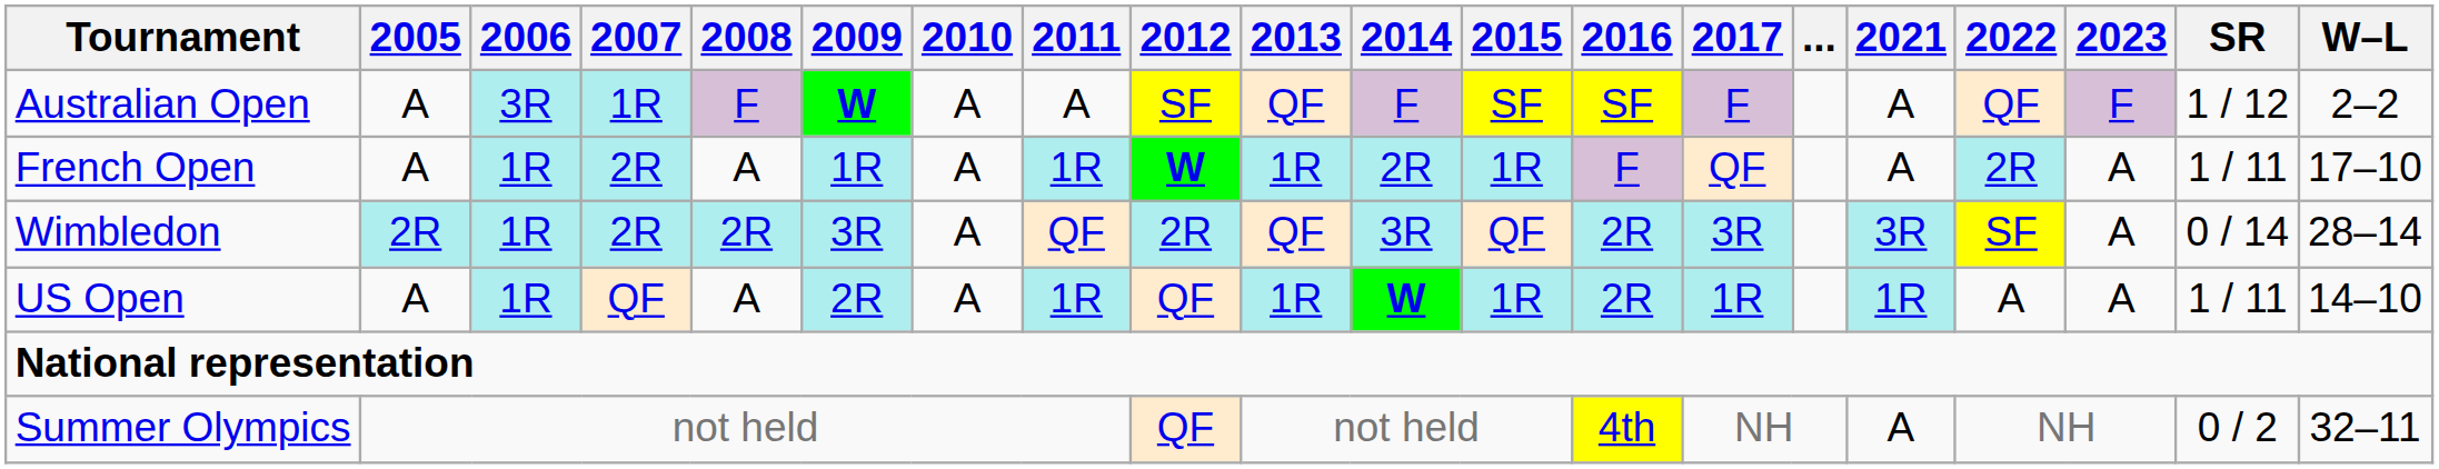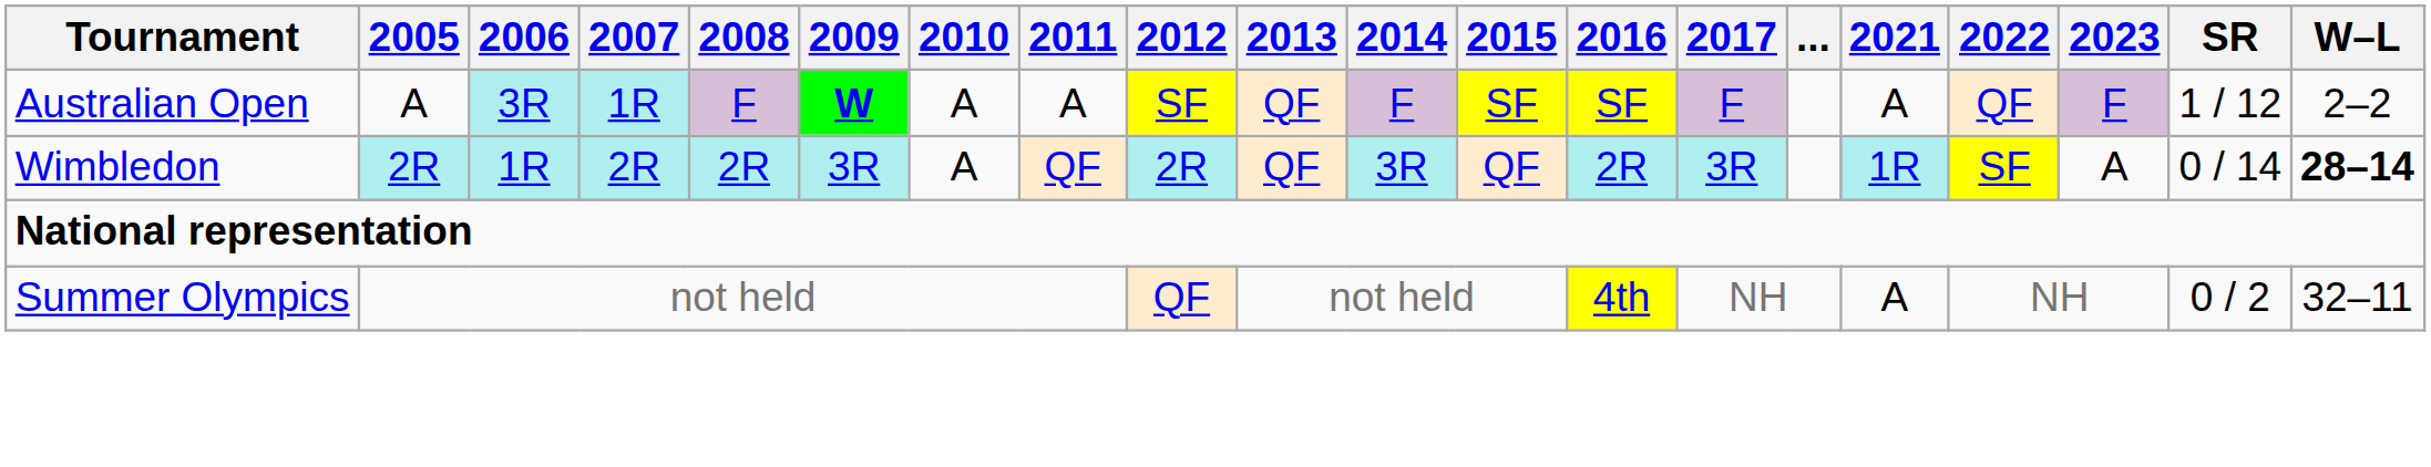- row: French Open | A | 1R | 2R | A | 1R | A | 1R | W | 1R | 2R | 1R | F | QF | A | 2R | A | 1 / 11 | 17–10
Wimbledon | 2021: 3R -> 1R
Wimbledon | W–L: normal -> bold
- row: US Open | A | 1R | QF | A | 2R | A | 1R | QF | 1R | W | 1R | 2R | 1R | 1R | A | A | 1 / 11 | 14–10
